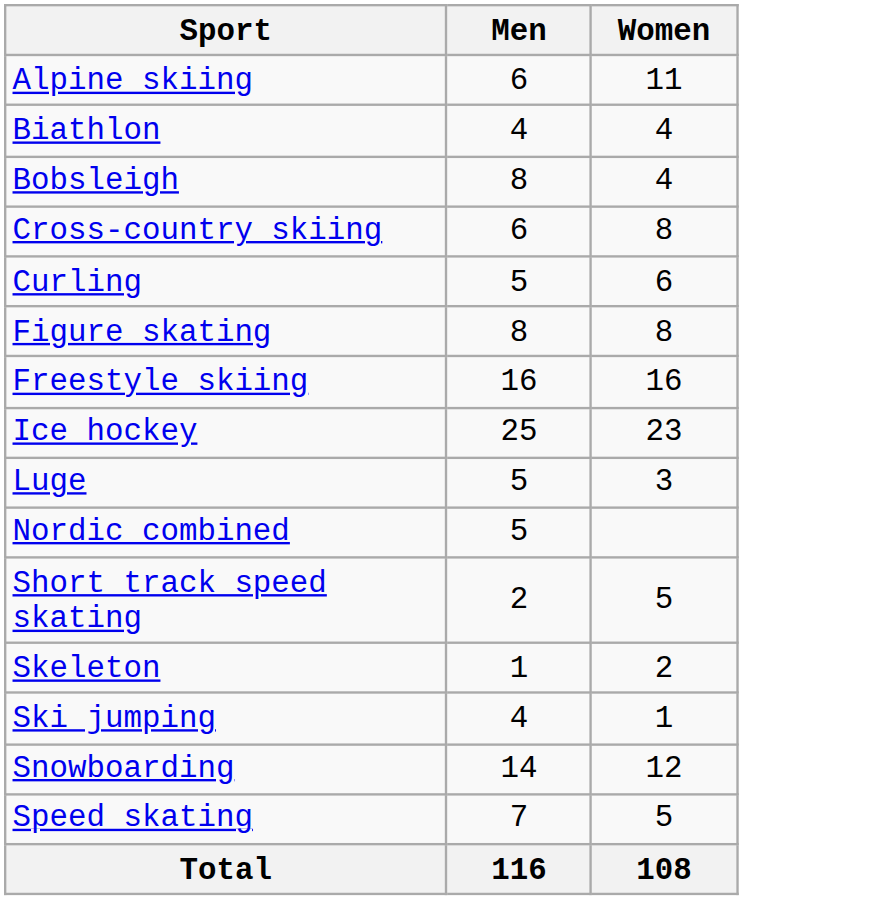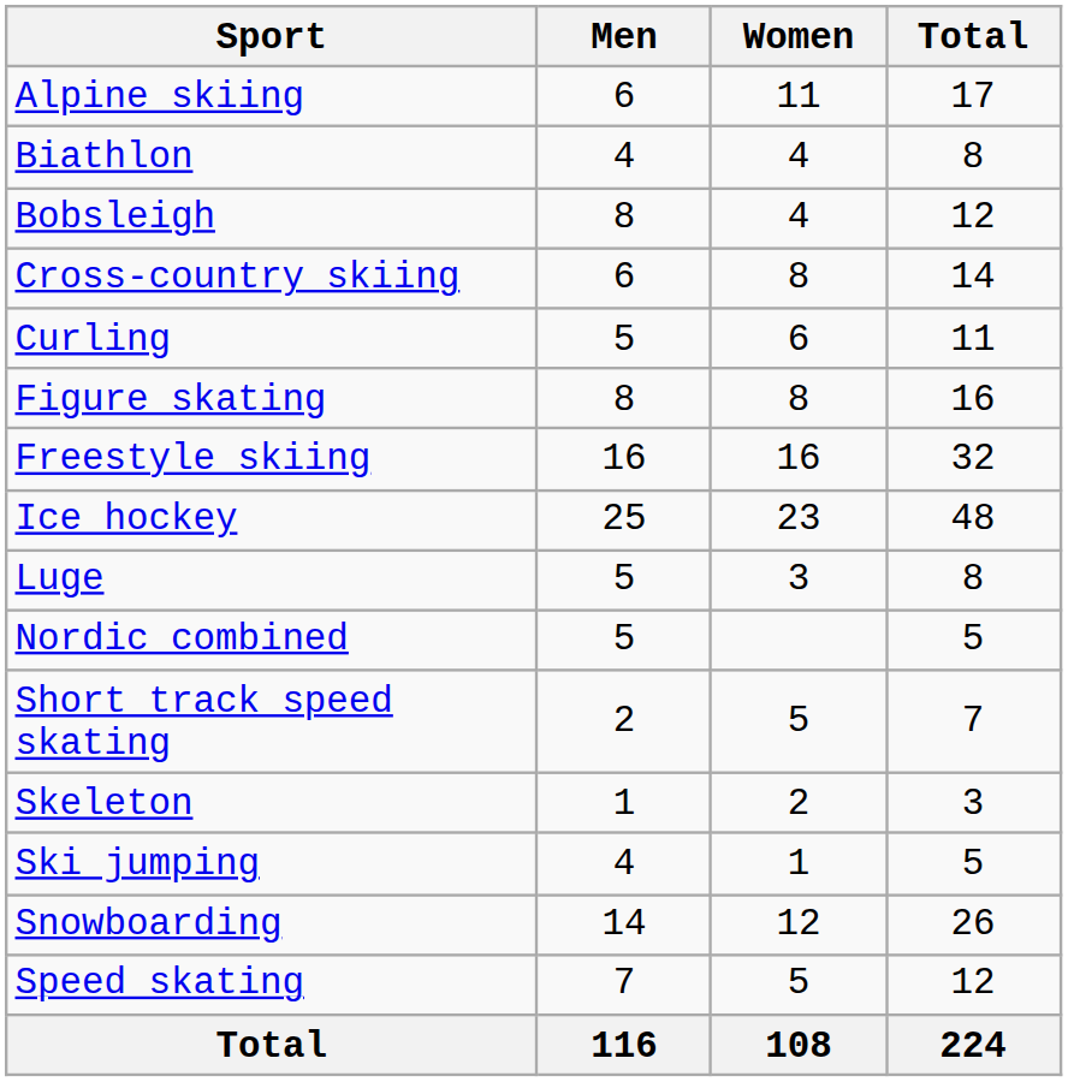+ column: Total | 17 | 8 | 12 | 14 | 11 | 16 | 32 | 48 | 8 | 5 | 7 | 3 | 5 | 26 | 12 | 224
